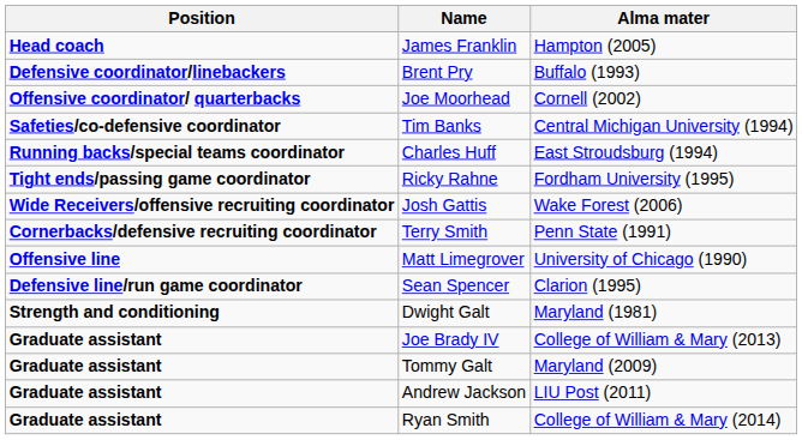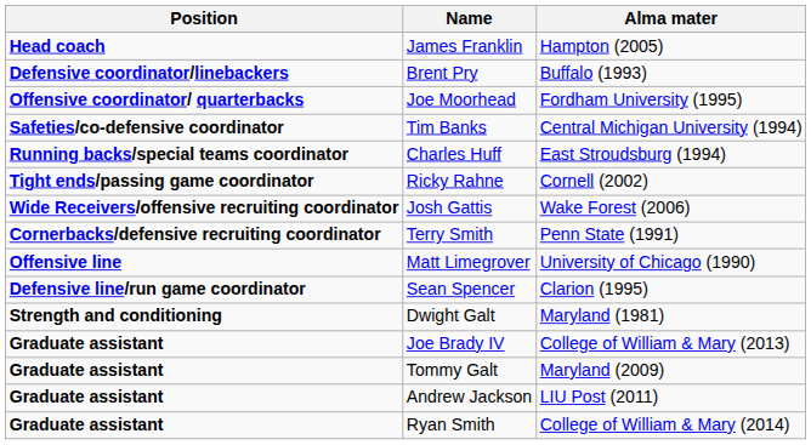Joe Moorhead | Alma mater: Cornell (2002) -> Fordham University (1995)
Ricky Rahne | Alma mater: Fordham University (1995) -> Cornell (2002)
